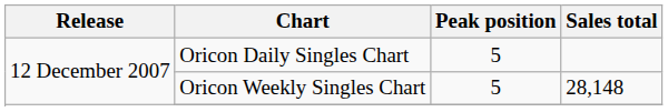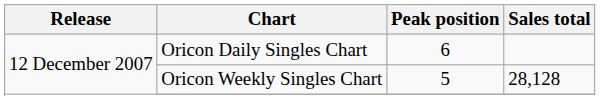Oricon Daily Singles Chart | Peak position: 5 -> 6
Oricon Weekly Singles Chart | Sales total: 28,148 -> 28,128
